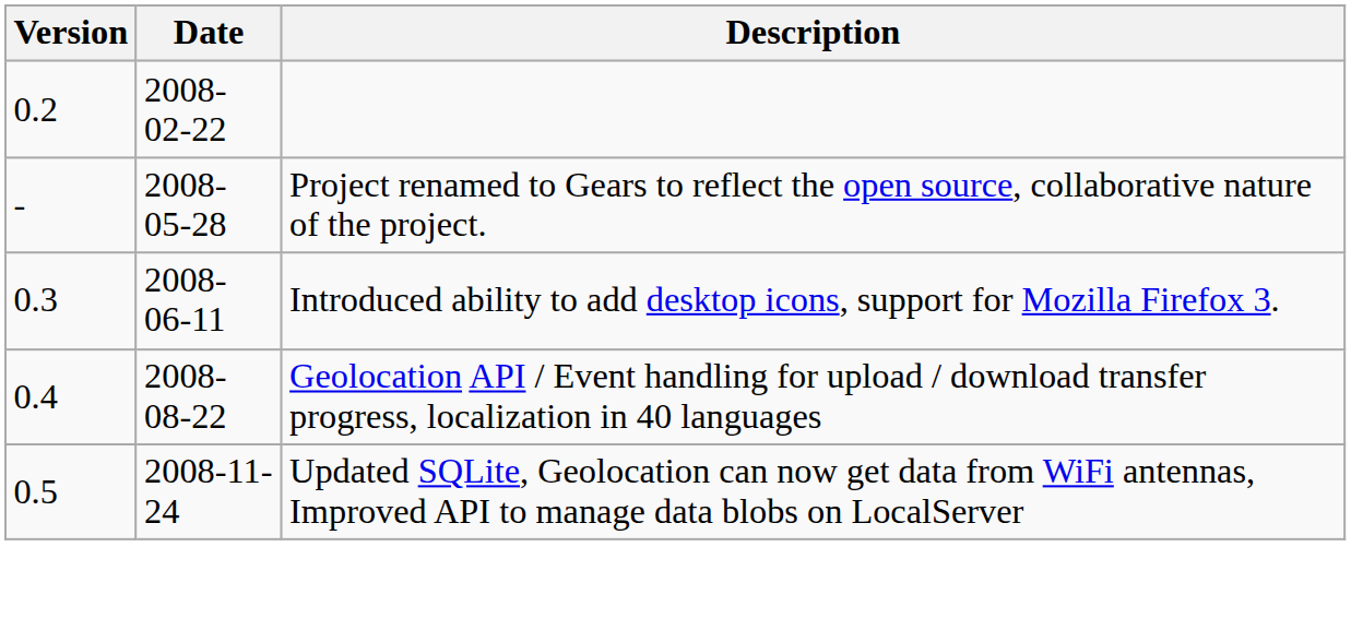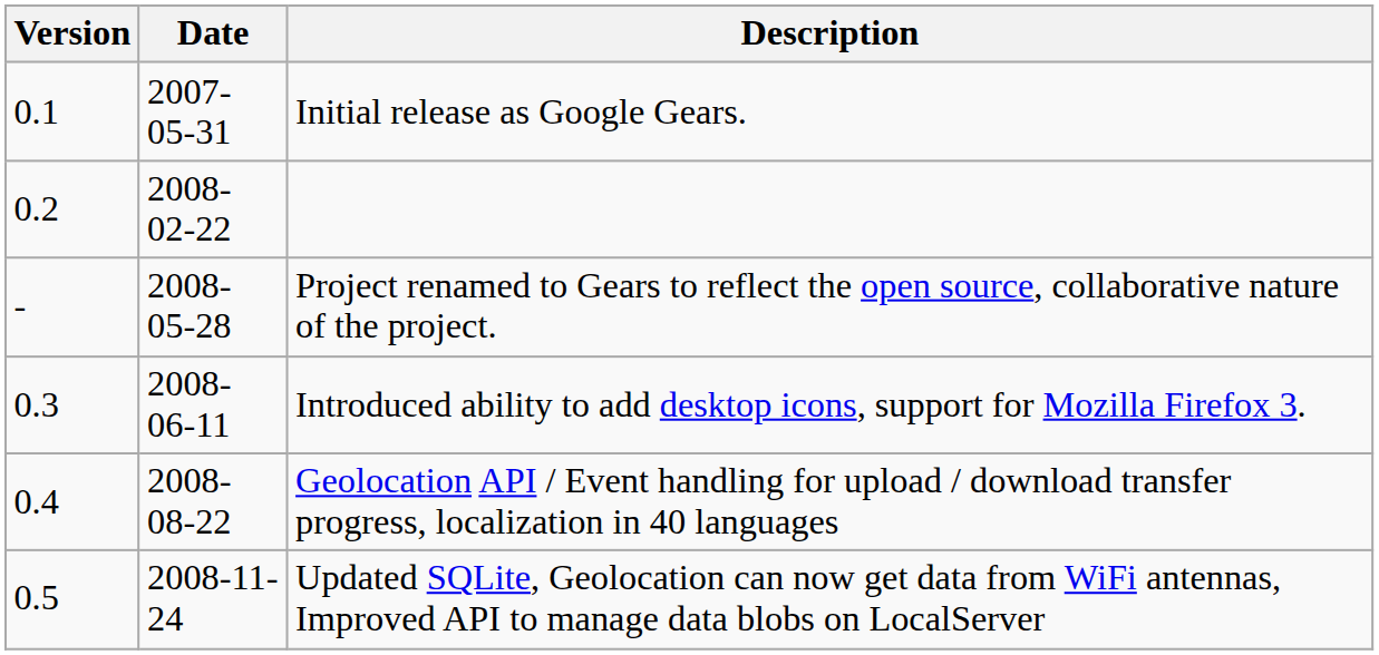+ row: 0.1 | 2007-05-31 | Initial release as Google Gears.
